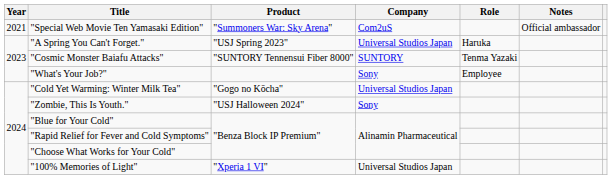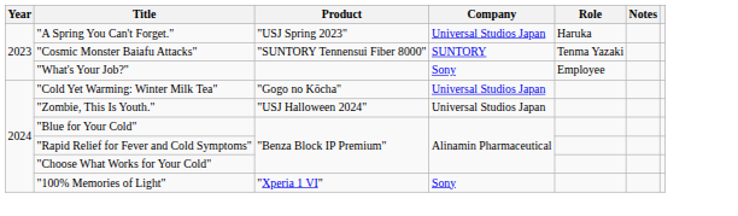- row: 2021 | "Special Web Movie Ten Yamasaki Edition" | "Summoners War: Sky Arena" | Com2uS | Official ambassador
"Zombie, This Is Youth." | Company: Sony -> Universal Studios Japan
"100% Memories of Light" | Company: Universal Studios Japan -> Sony
